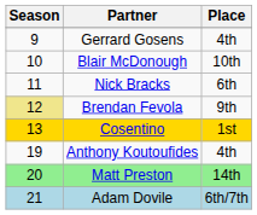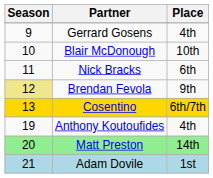Cosentino | Place: 1st -> 6th/7th
Adam Dovile | Place: 6th/7th -> 1st
